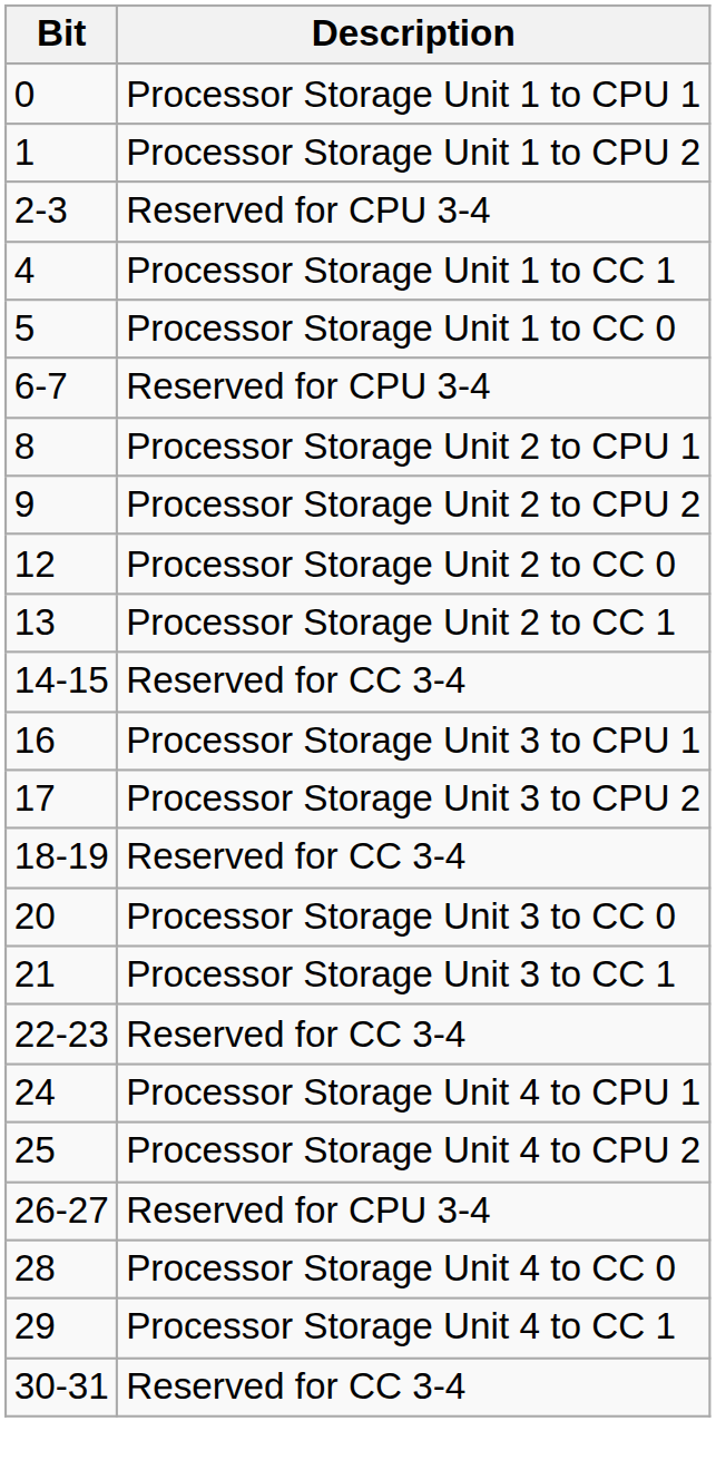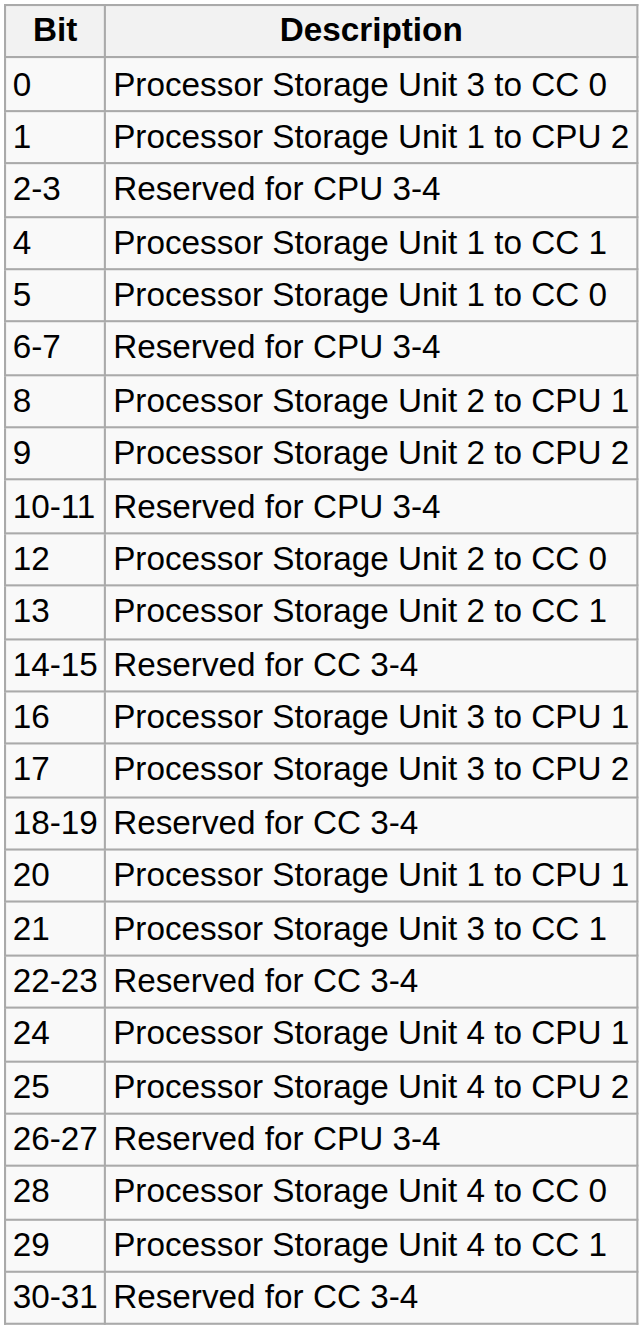0 | Description: Processor Storage Unit 1 to CPU 1 -> Processor Storage Unit 3 to CC 0
+ row: 10-11 | Reserved for CPU 3-4
20 | Description: Processor Storage Unit 3 to CC 0 -> Processor Storage Unit 1 to CPU 1
